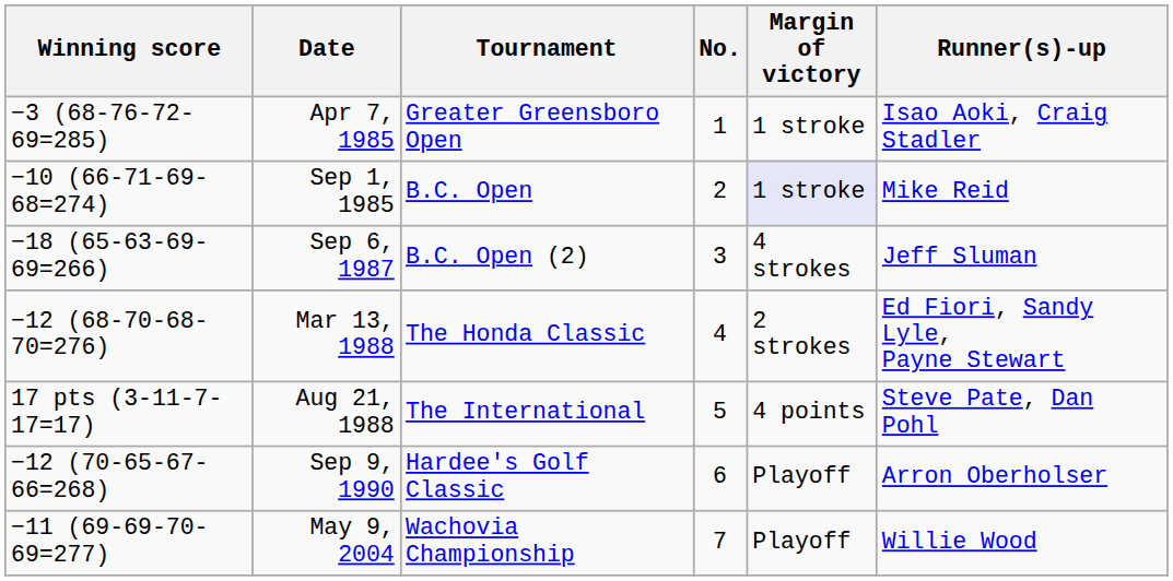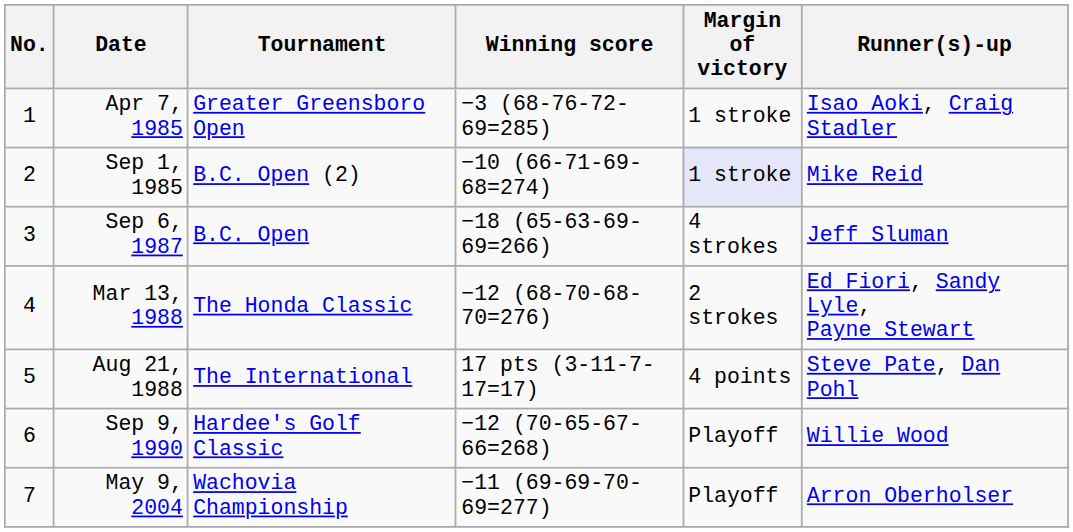columns swapped: No. <-> Winning score
Sep 1, 1985 | Tournament: B.C. Open -> B.C. Open (2)
Sep 6, 1987 | Tournament: B.C. Open (2) -> B.C. Open
Sep 9, 1990 | Runner(s)-up: Arron Oberholser -> Willie Wood
May 9, 2004 | Runner(s)-up: Willie Wood -> Arron Oberholser
